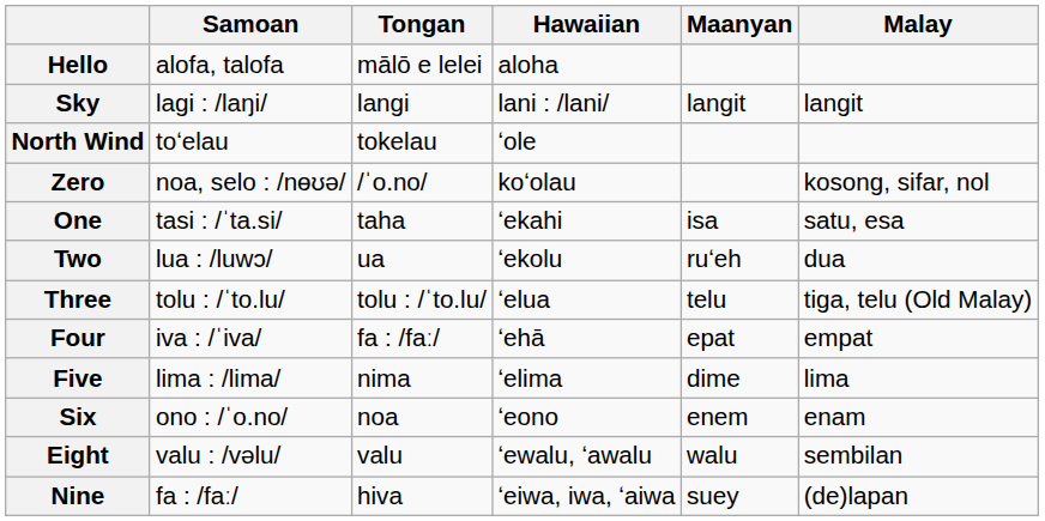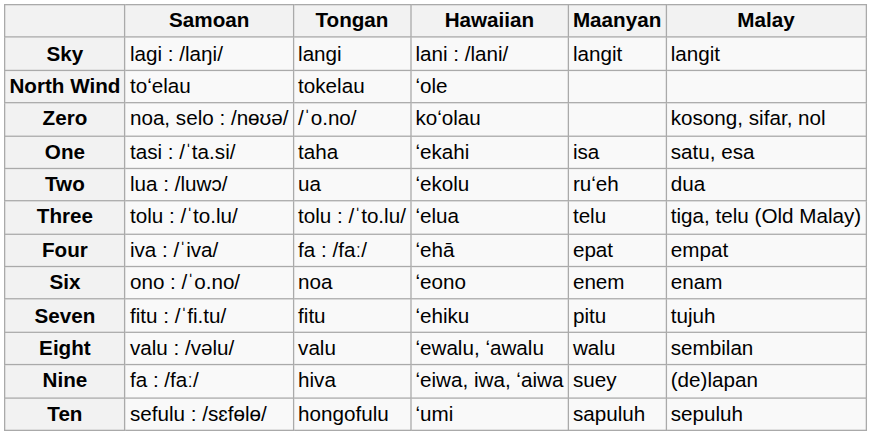- row: Hello | alofa, talofa | mālō e lelei | aloha
- row: Five | lima : /lima/ | nima | ʻelima | dime | lima
+ row: Seven | fitu : /ˈfi.tu/ | fitu | ʻehiku | pitu | tujuh
+ row: Ten | sefulu : /sɛfɵlɵ/ | hongofulu | ʻumi | sapuluh | sepuluh
